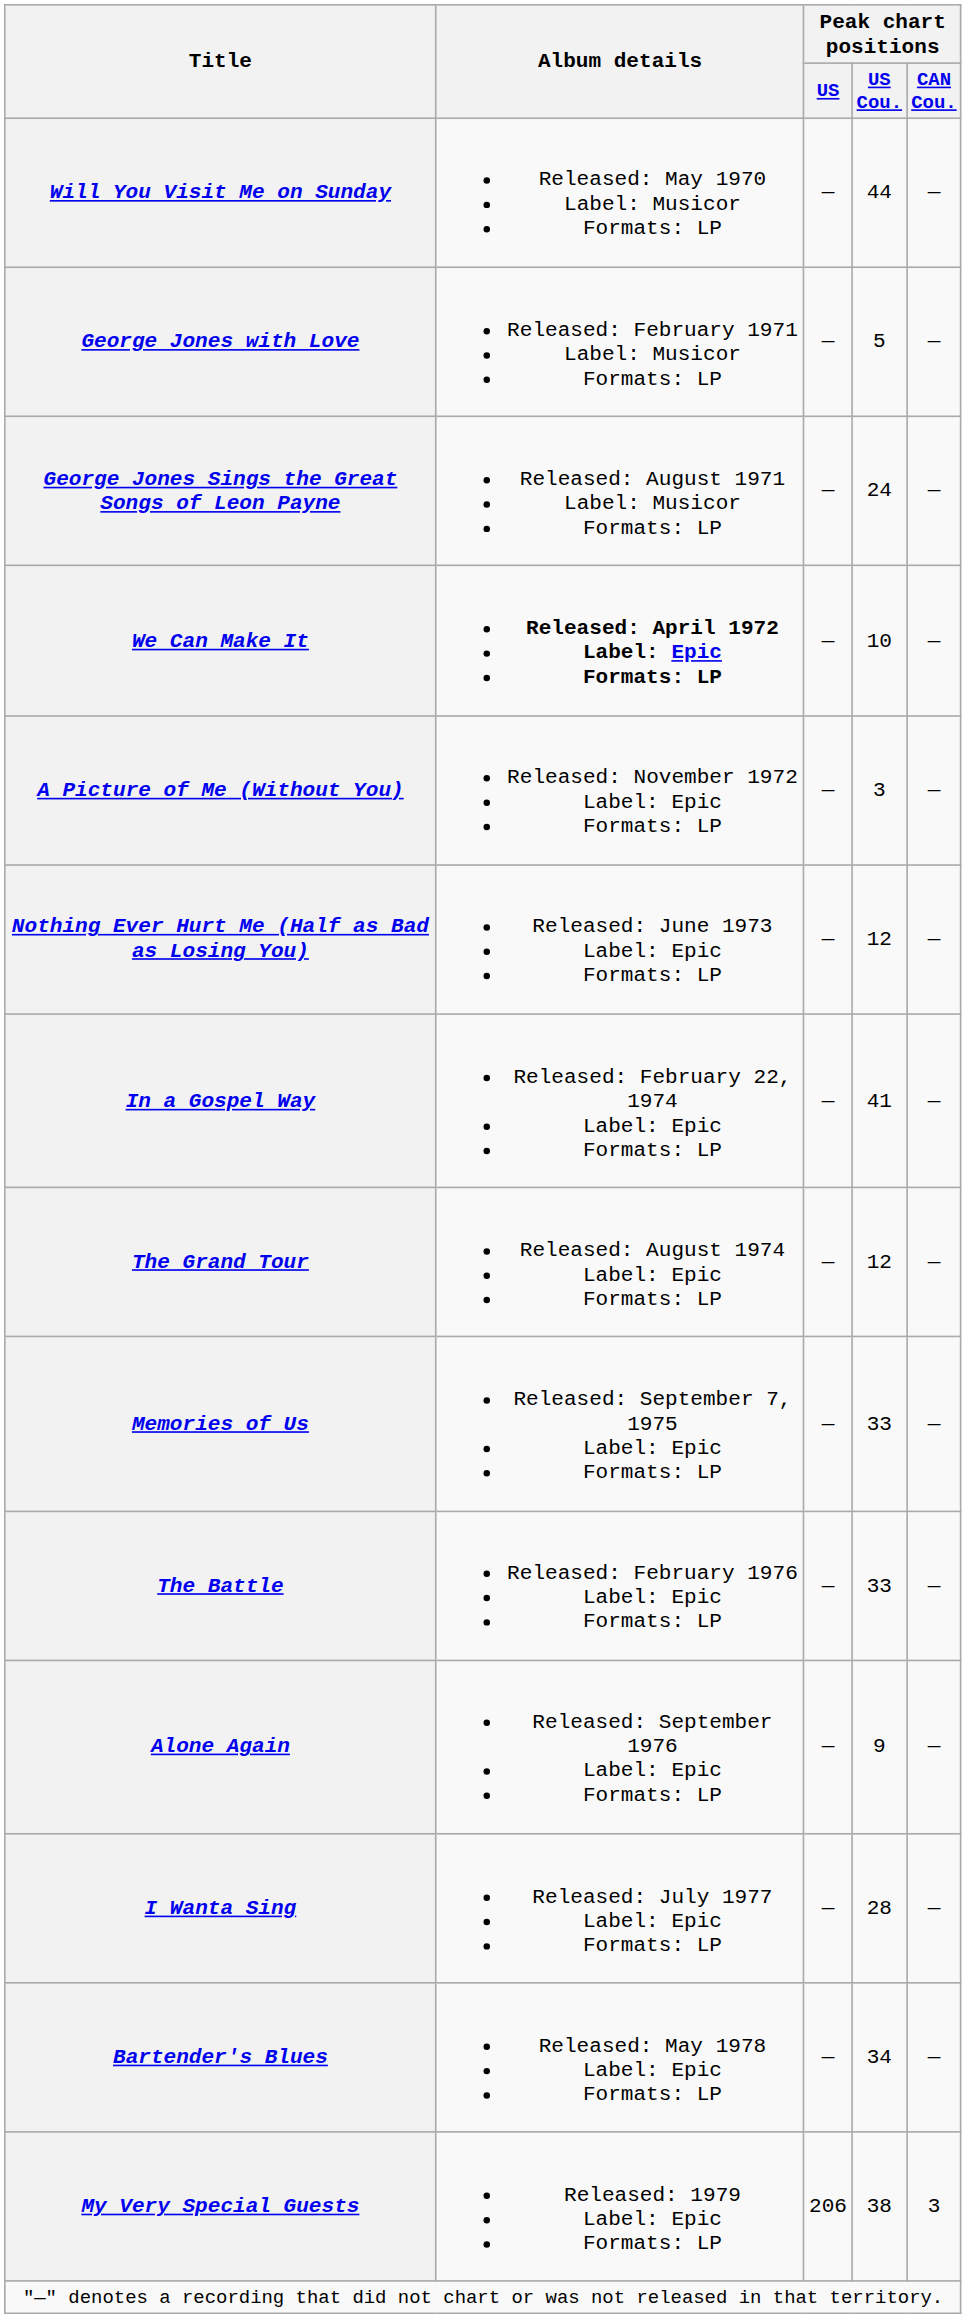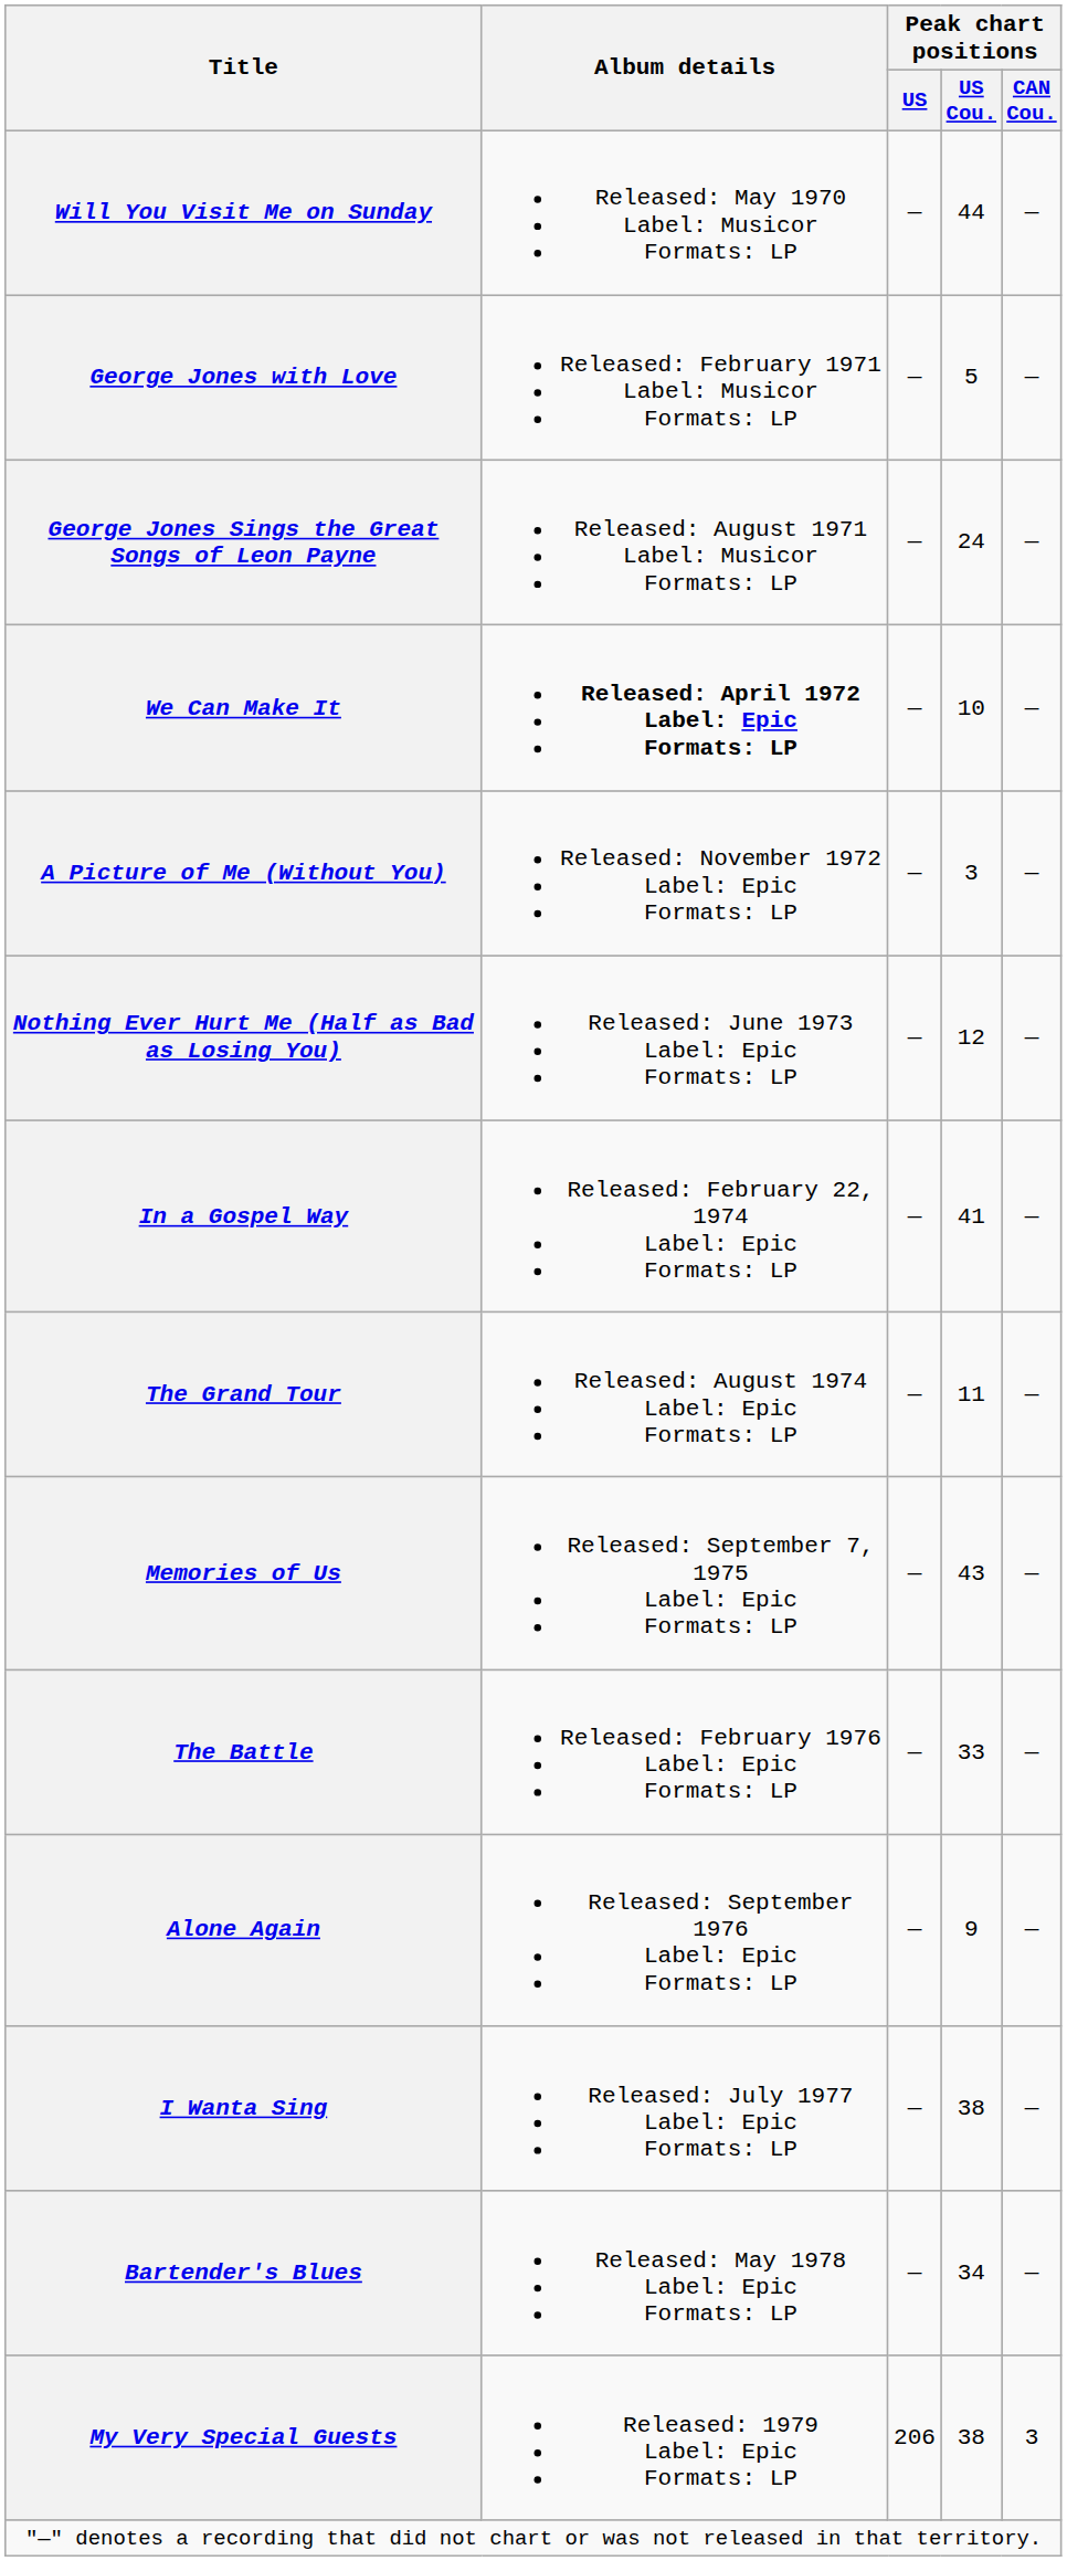The Grand Tour | Peak chart positions / US Cou.: 12 -> 11
Memories of Us | Peak chart positions / US Cou.: 33 -> 43
I Wanta Sing | Peak chart positions / US Cou.: 28 -> 38
